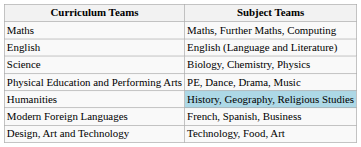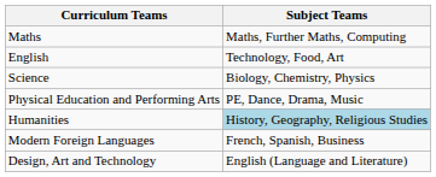English | Subject Teams: English (Language and Literature) -> Technology, Food, Art
Design, Art and Technology | Subject Teams: Technology, Food, Art -> English (Language and Literature)
